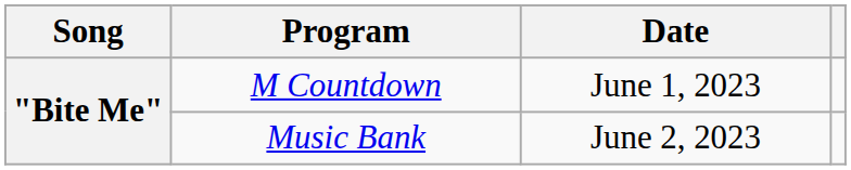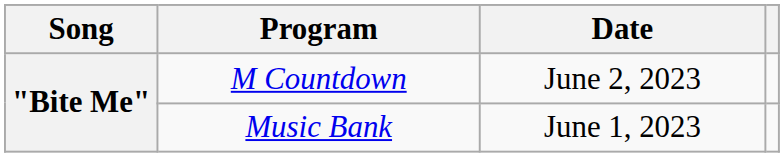M Countdown | Date: June 1, 2023 -> June 2, 2023
Music Bank | Date: June 2, 2023 -> June 1, 2023
